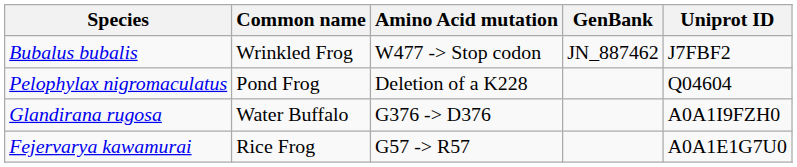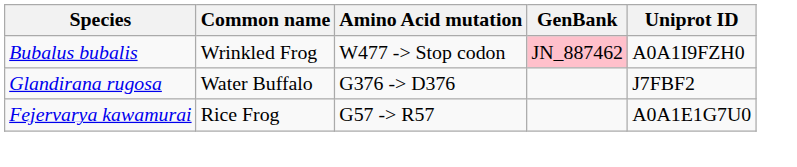Bubalus bubalis | GenBank: no background -> pink background
Bubalus bubalis | Uniprot ID: J7FBF2 -> A0A1I9FZH0
- row: Pelophylax nigromaculatus | Pond Frog | Deletion of a K228 | Q04604
Glandirana rugosa | Uniprot ID: A0A1I9FZH0 -> J7FBF2
